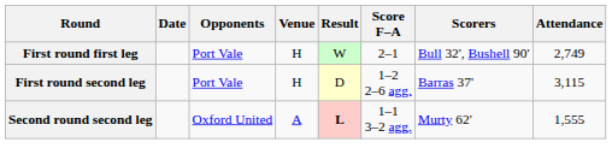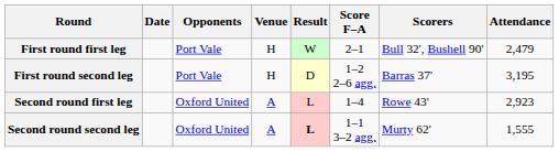First round first leg | Attendance: 2,749 -> 2,479
First round second leg | Attendance: 3,115 -> 3,195
+ row: Second round first leg | Oxford United | A | L | 1–4 | Rowe 43' | 2,923
